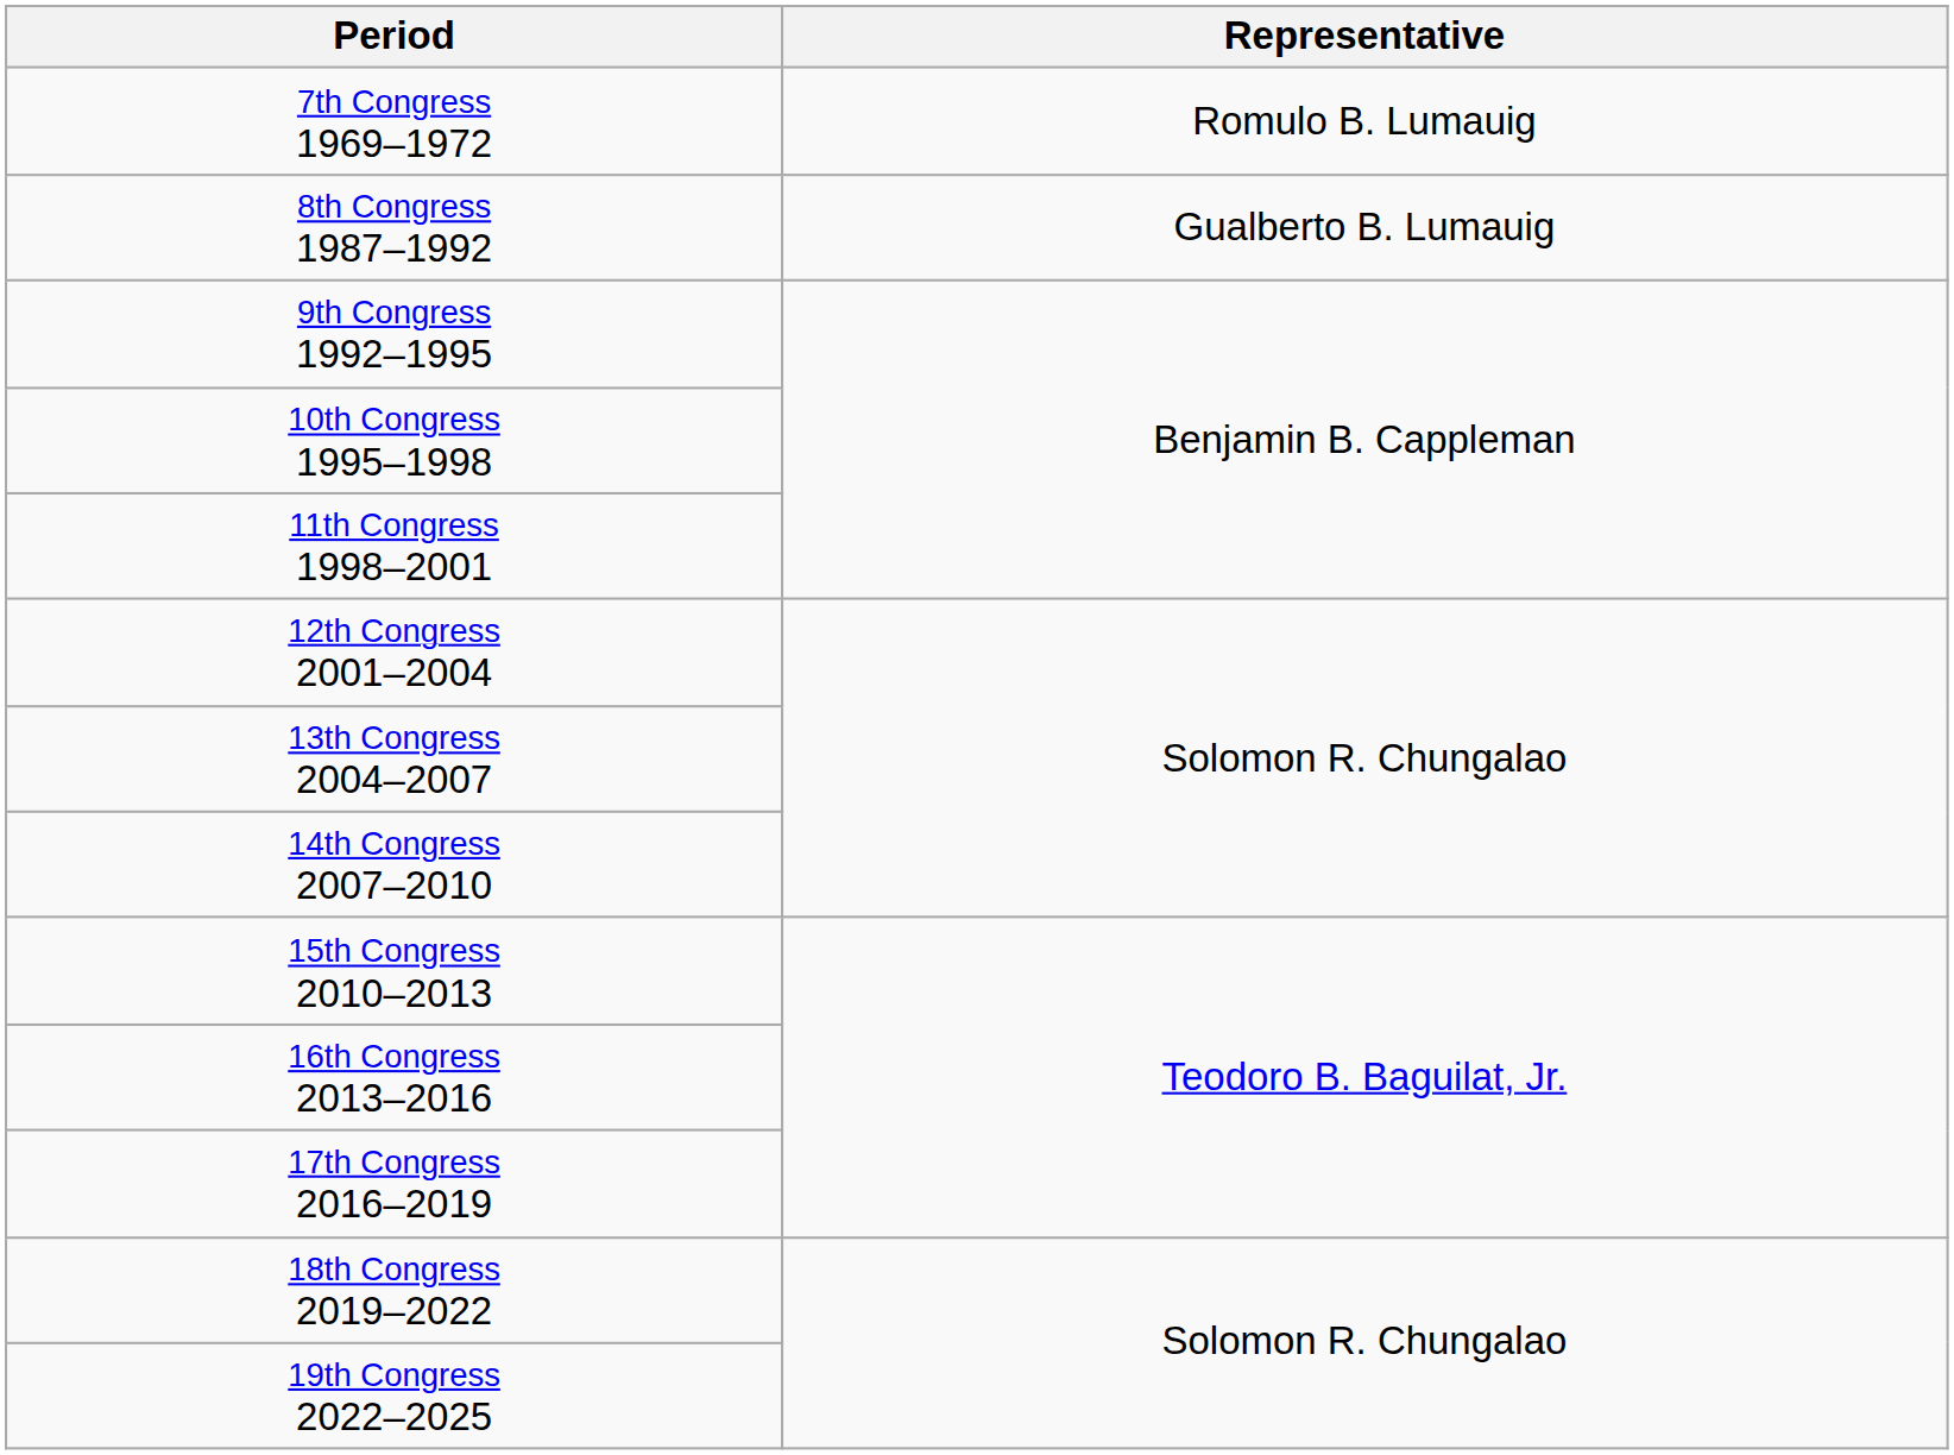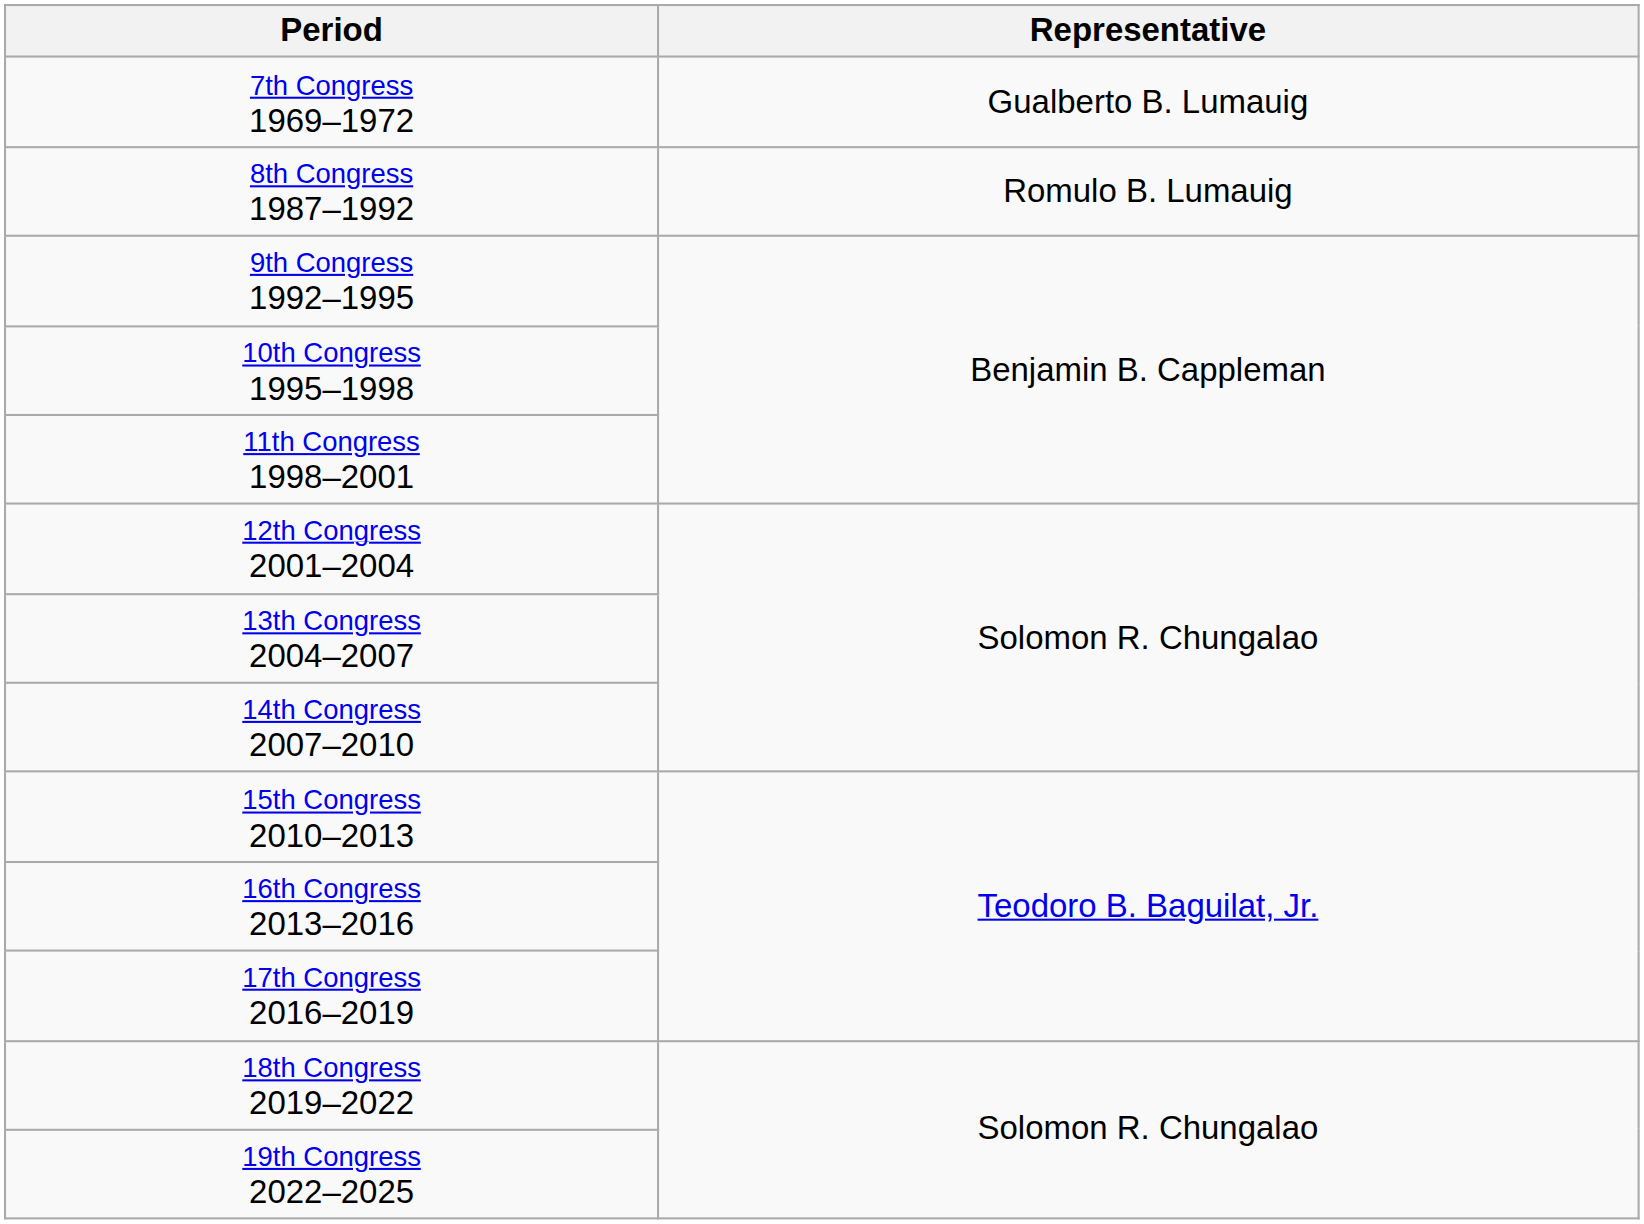7th Congress 1969–1972 | Representative: Romulo B. Lumauig -> Gualberto B. Lumauig
8th Congress 1987–1992 | Representative: Gualberto B. Lumauig -> Romulo B. Lumauig
